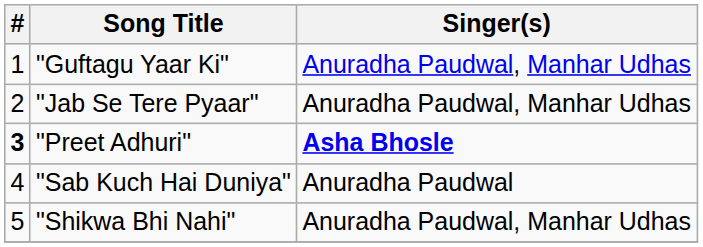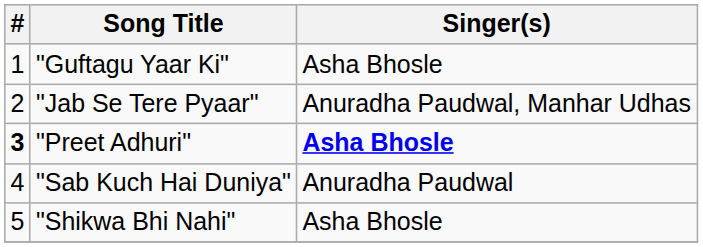"Guftagu Yaar Ki" | Singer(s): Anuradha Paudwal, Manhar Udhas -> Asha Bhosle
"Shikwa Bhi Nahi" | Singer(s): Anuradha Paudwal, Manhar Udhas -> Asha Bhosle
